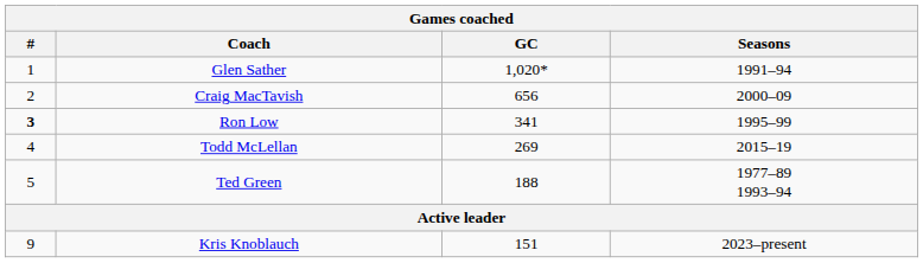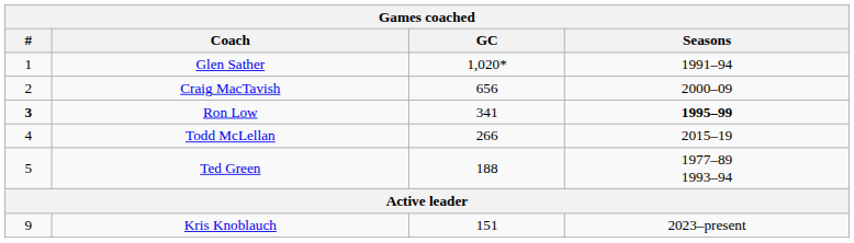Ron Low | Seasons: normal -> bold
Todd McLellan | GC: 269 -> 266
